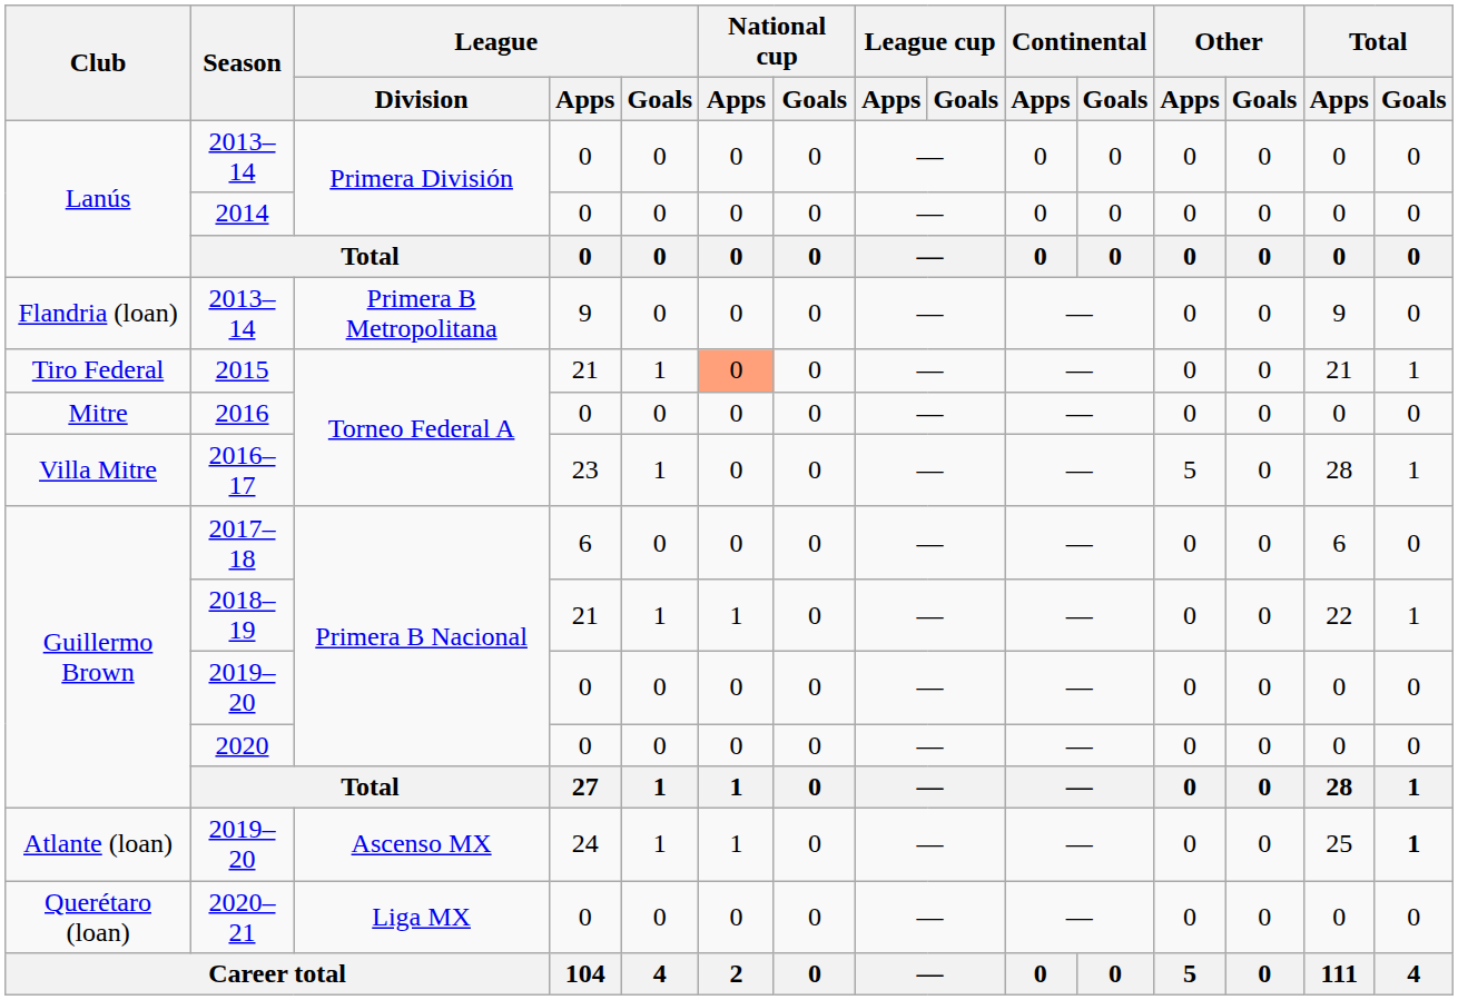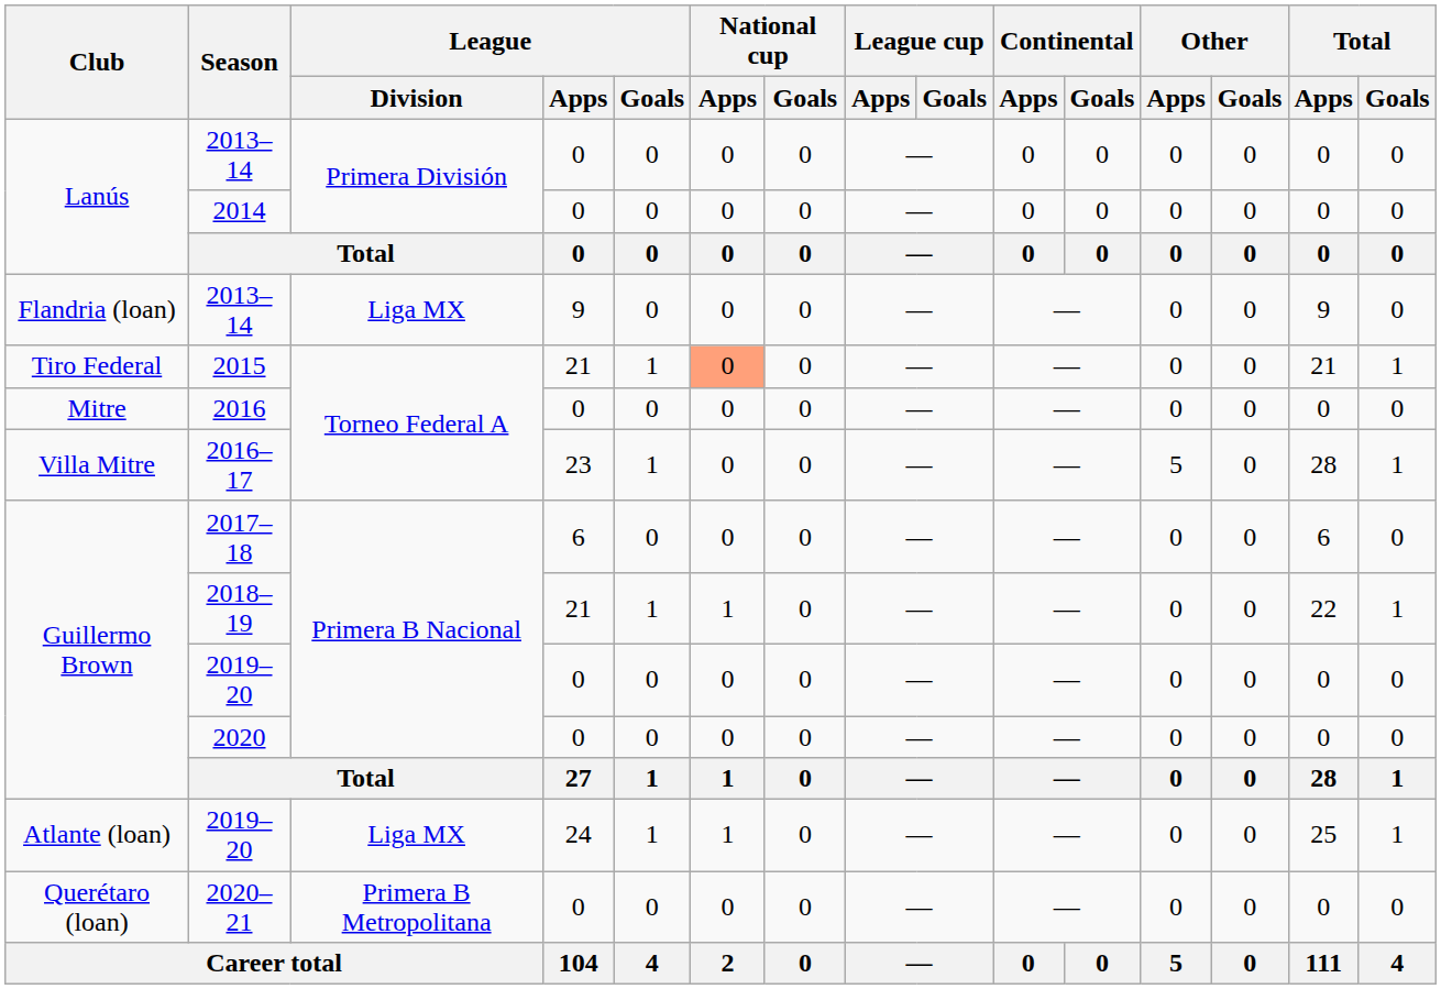Flandria (loan) / 2013–14 | League / Division: Primera B Metropolitana -> Liga MX
Atlante (loan) / 2019–20 | League / Division: Ascenso MX -> Liga MX
Atlante (loan) / 2019–20 | Total / Goals: bold -> normal
2020–21 | League / Division: Liga MX -> Primera B Metropolitana
